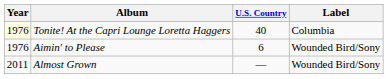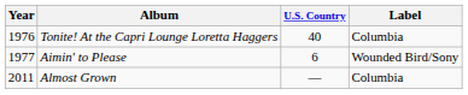Tonite! At the Capri Lounge Loretta Haggers | Year: lightyellow background -> no background
Aimin' to Please | Year: 1976 -> 1977
Almost Grown | Label: Wounded Bird/Sony -> Columbia
